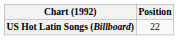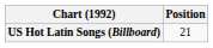US Hot Latin Songs (Billboard) | Position: 22 -> 21
